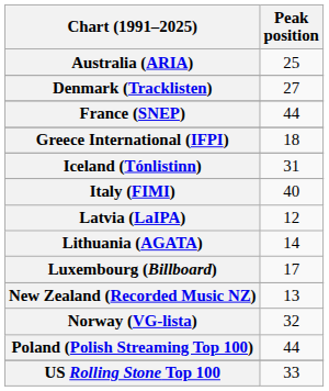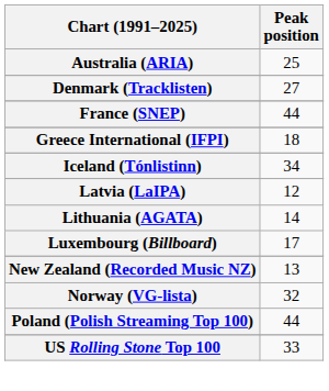Iceland (Tónlistinn) | Peak position: 31 -> 34
- row: Italy (FIMI) | 40
